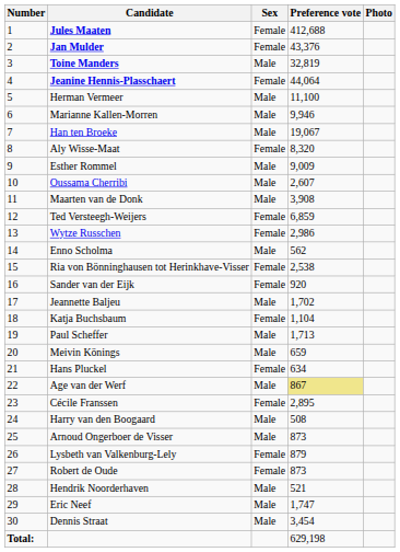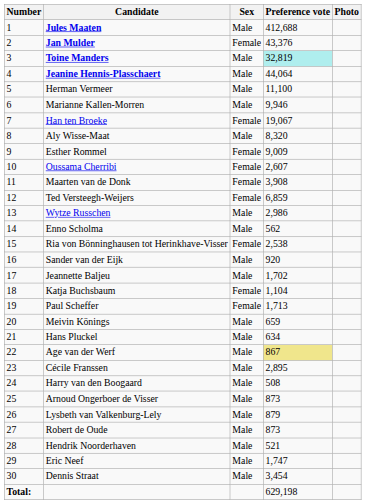Jules Maaten | Sex: Female -> Male
Toine Manders | Preference vote: no background -> paleturquoise background
Jeanine Hennis-Plasschaert | Sex: Female -> Male
Han ten Broeke | Sex: Male -> Female
Aly Wisse-Maat | Sex: Female -> Male
Esther Rommel | Sex: Male -> Female
Oussama Cherribi | Sex: Male -> Female
Maarten van de Donk | Sex: Male -> Female
Wytze Russchen | Sex: Female -> Male
Sander van der Eijk | Sex: Female -> Male
Paul Scheffer | Sex: Male -> Female
Hans Pluckel | Sex: Female -> Male
Cécile Franssen | Sex: Female -> Male
Lysbeth van Valkenburg-Lely | Sex: Female -> Male
Robert de Oude | Sex: Female -> Male
